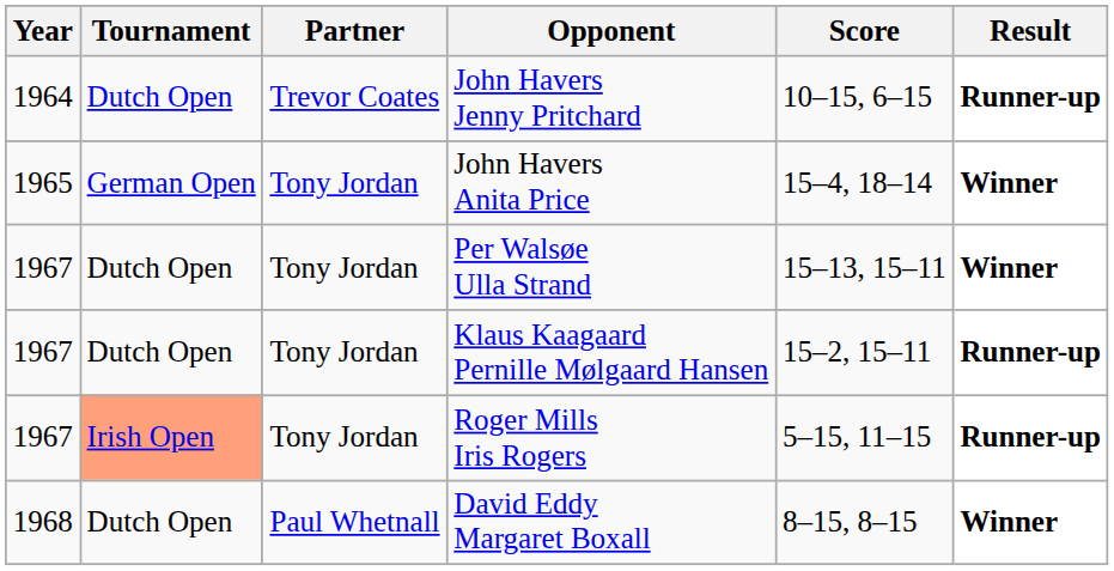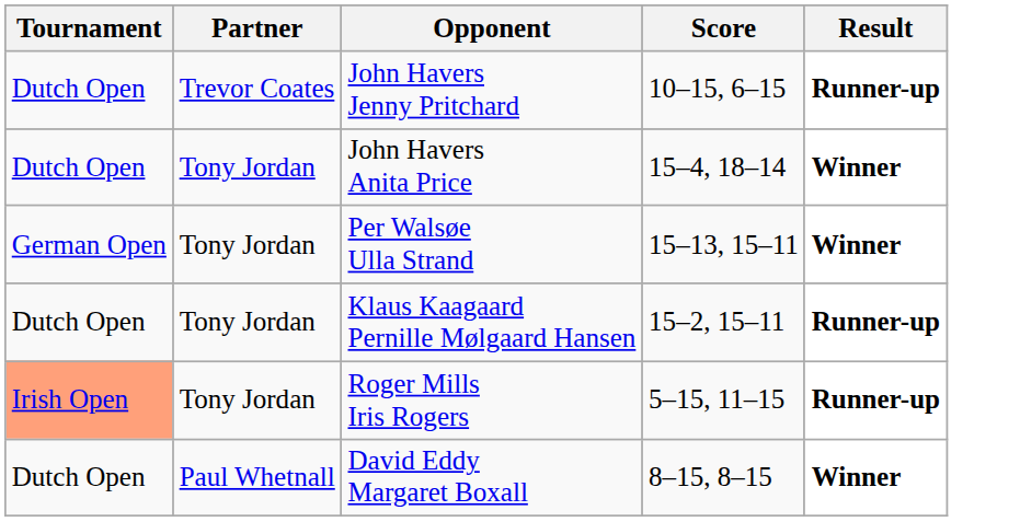- column: Year | 1964 | 1965 | 1967 | 1967 | 1967 | 1968
John Havers Anita Price | Tournament: German Open -> Dutch Open
Per Walsøe Ulla Strand | Tournament: Dutch Open -> German Open
